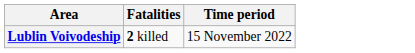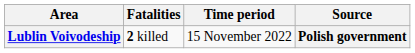+ column: Source | Polish government
